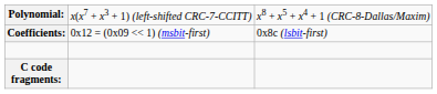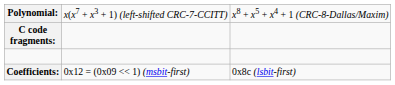rows swapped: Coefficients: <-> C code fragments:
